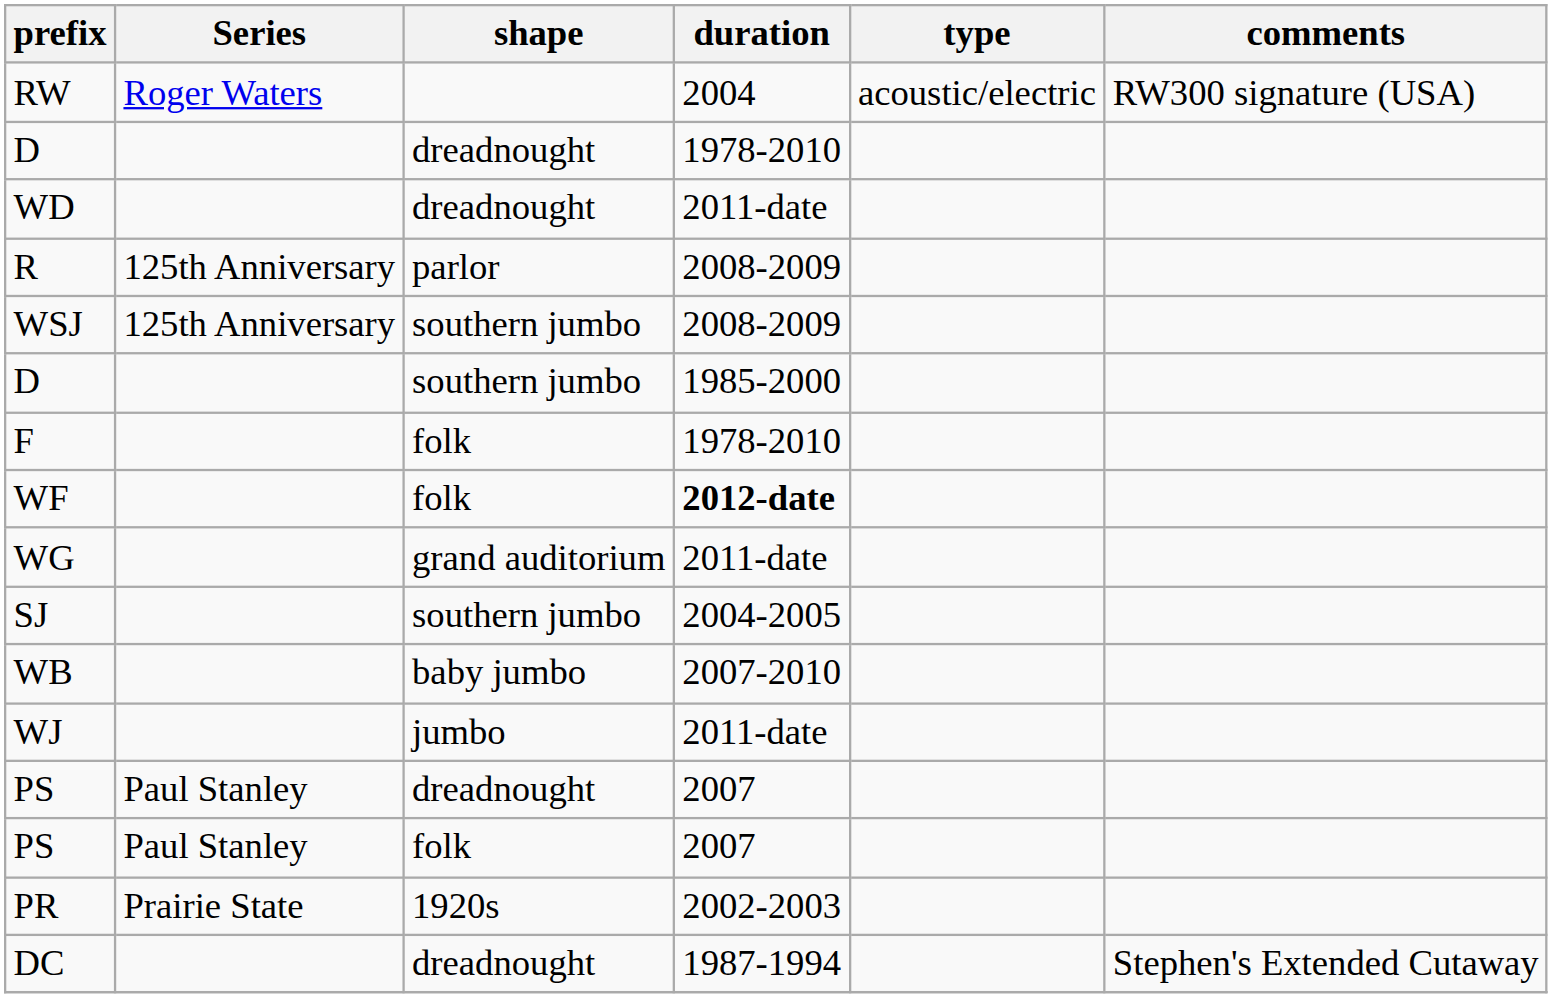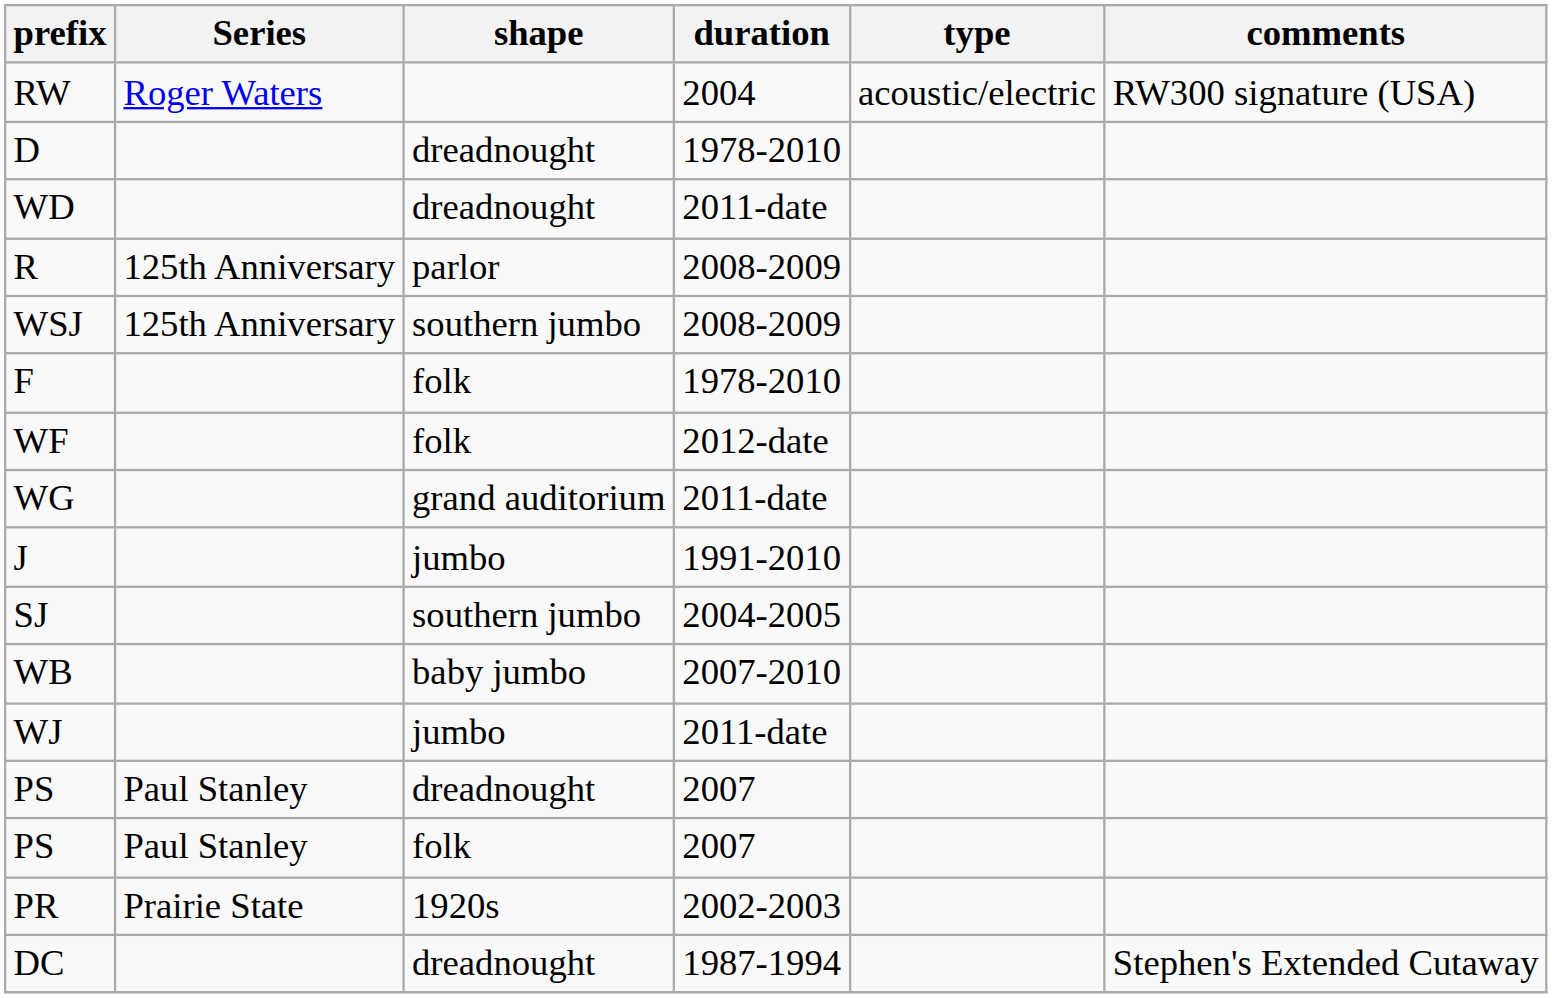- row: D | southern jumbo | 1985-2000
WF | duration: bold -> normal
+ row: J | jumbo | 1991-2010
